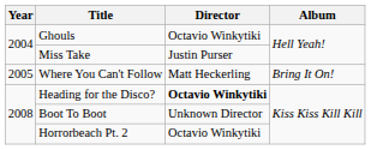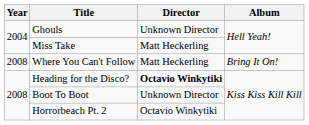Ghouls | Director: Octavio Winkytiki -> Unknown Director
Miss Take | Director: Justin Purser -> Matt Heckerling
Where You Can't Follow | Year: 2005 -> 2008
